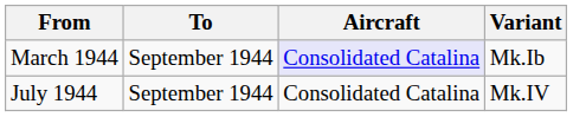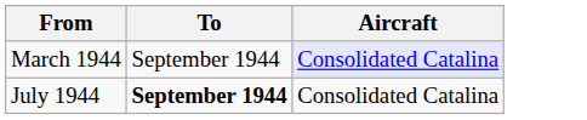- column: Variant | Mk.Ib | Mk.IV
July 1944 | To: normal -> bold
